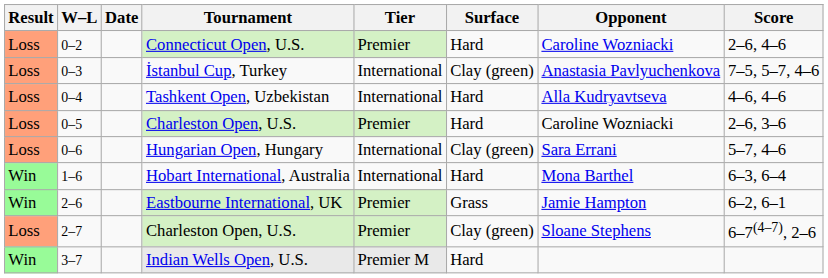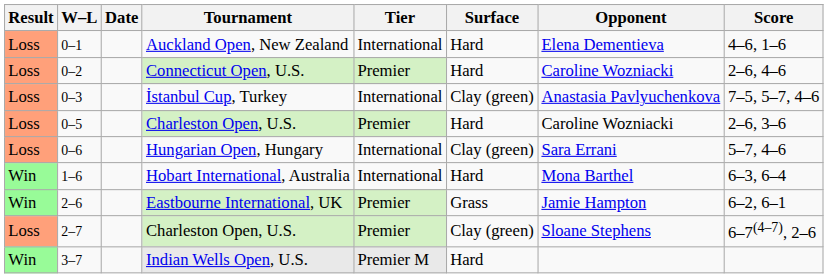+ row: Loss | 0–1 | Auckland Open, New Zealand | International | Hard | Elena Dementieva | 4–6, 1–6
- row: Loss | 0–4 | Tashkent Open, Uzbekistan | International | Hard | Alla Kudryavtseva | 4–6, 4–6
